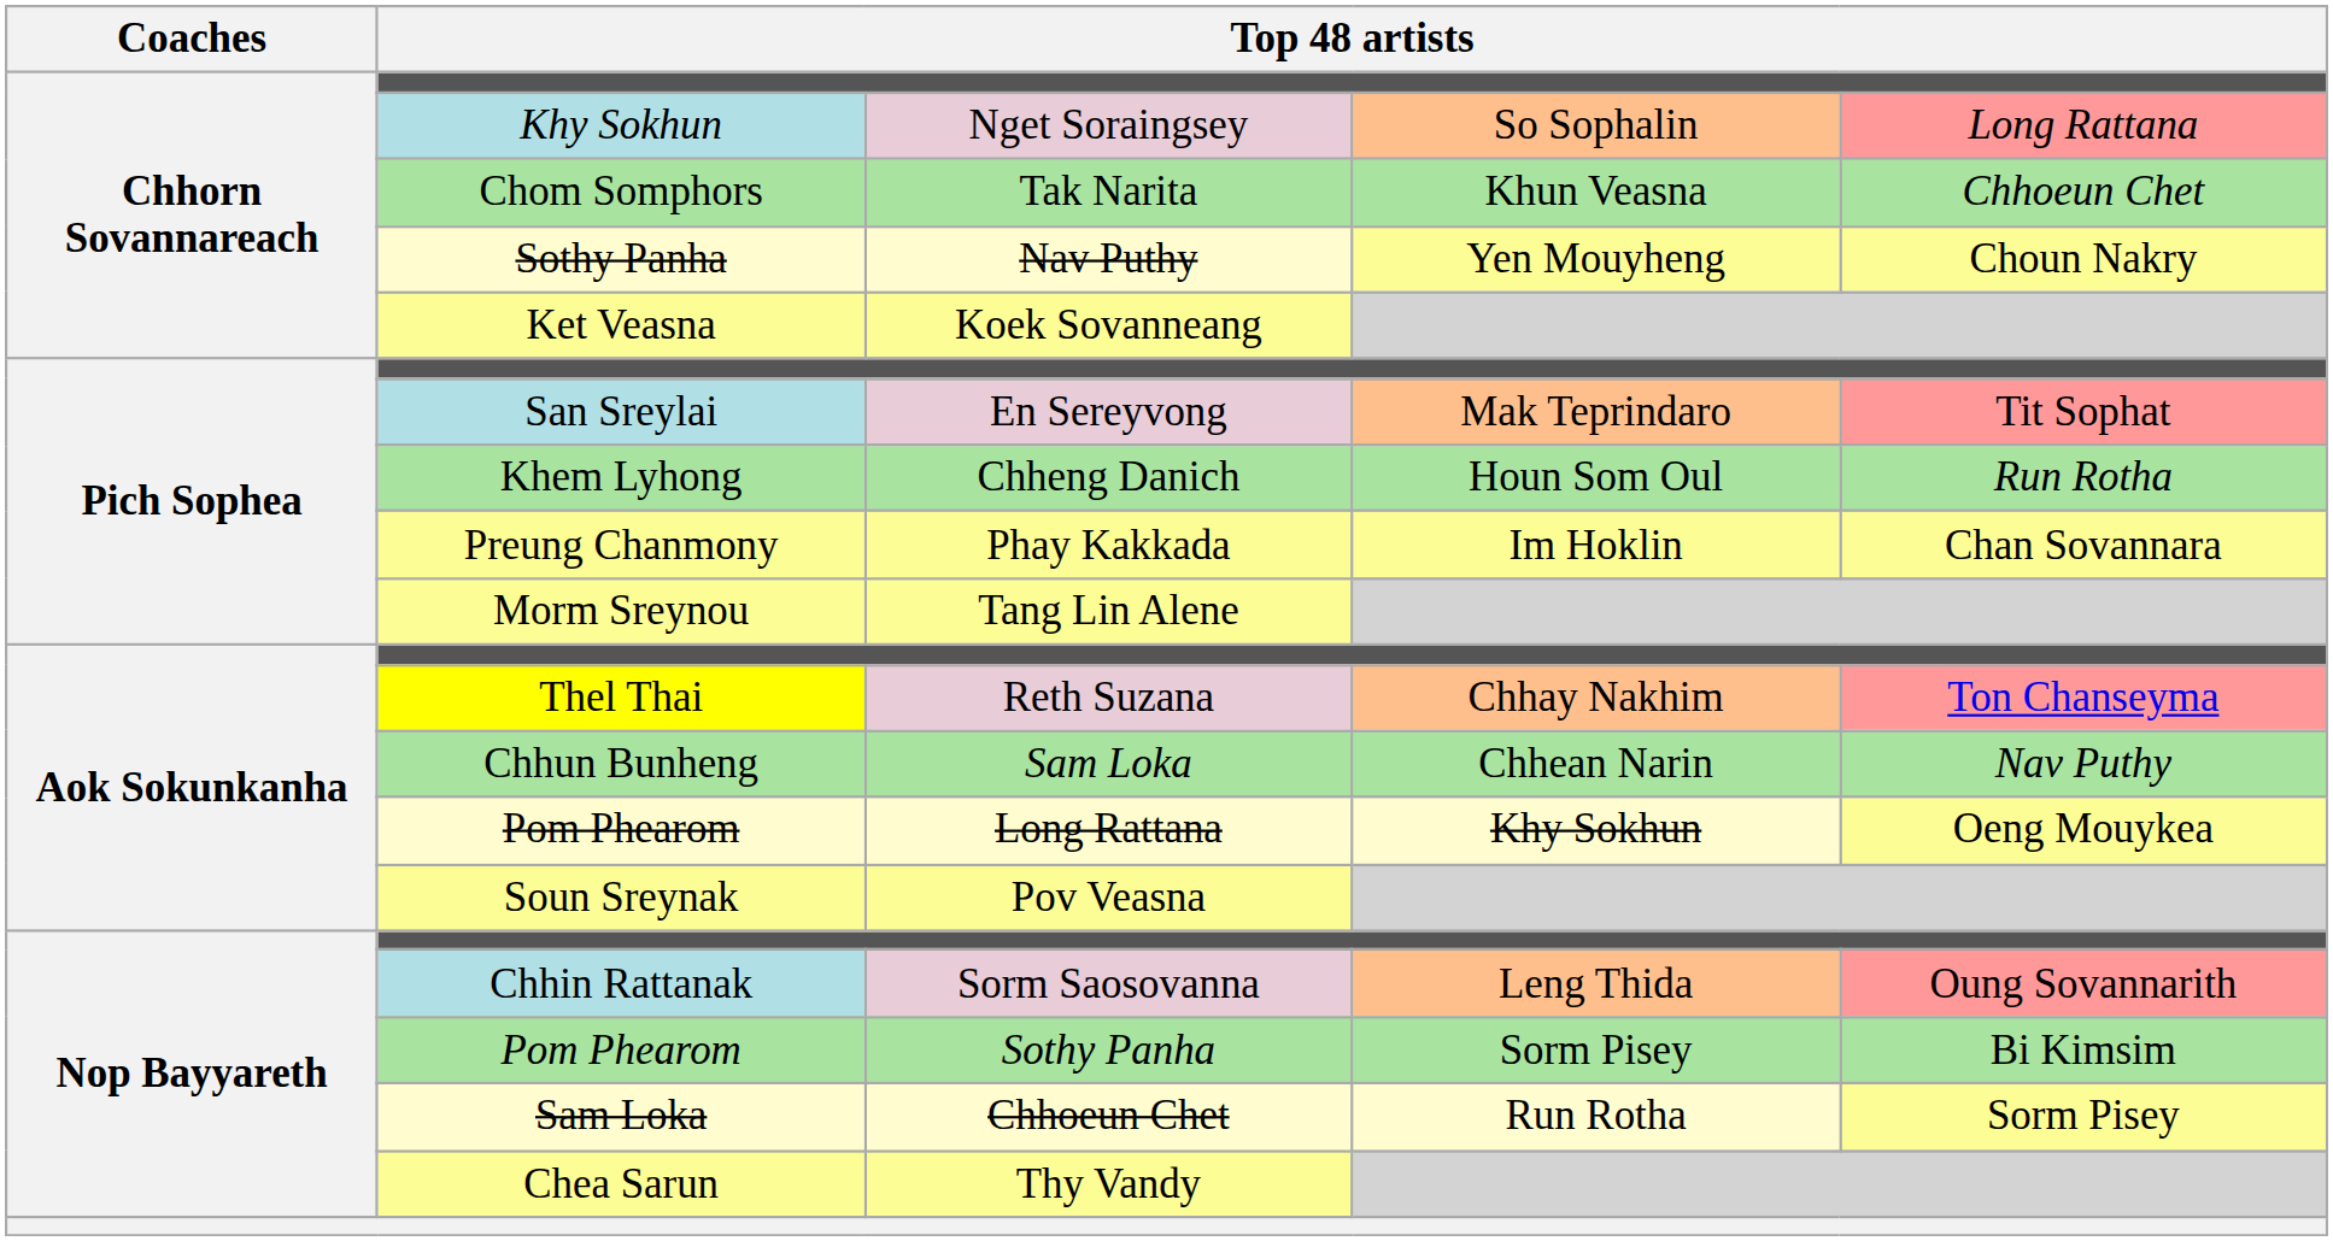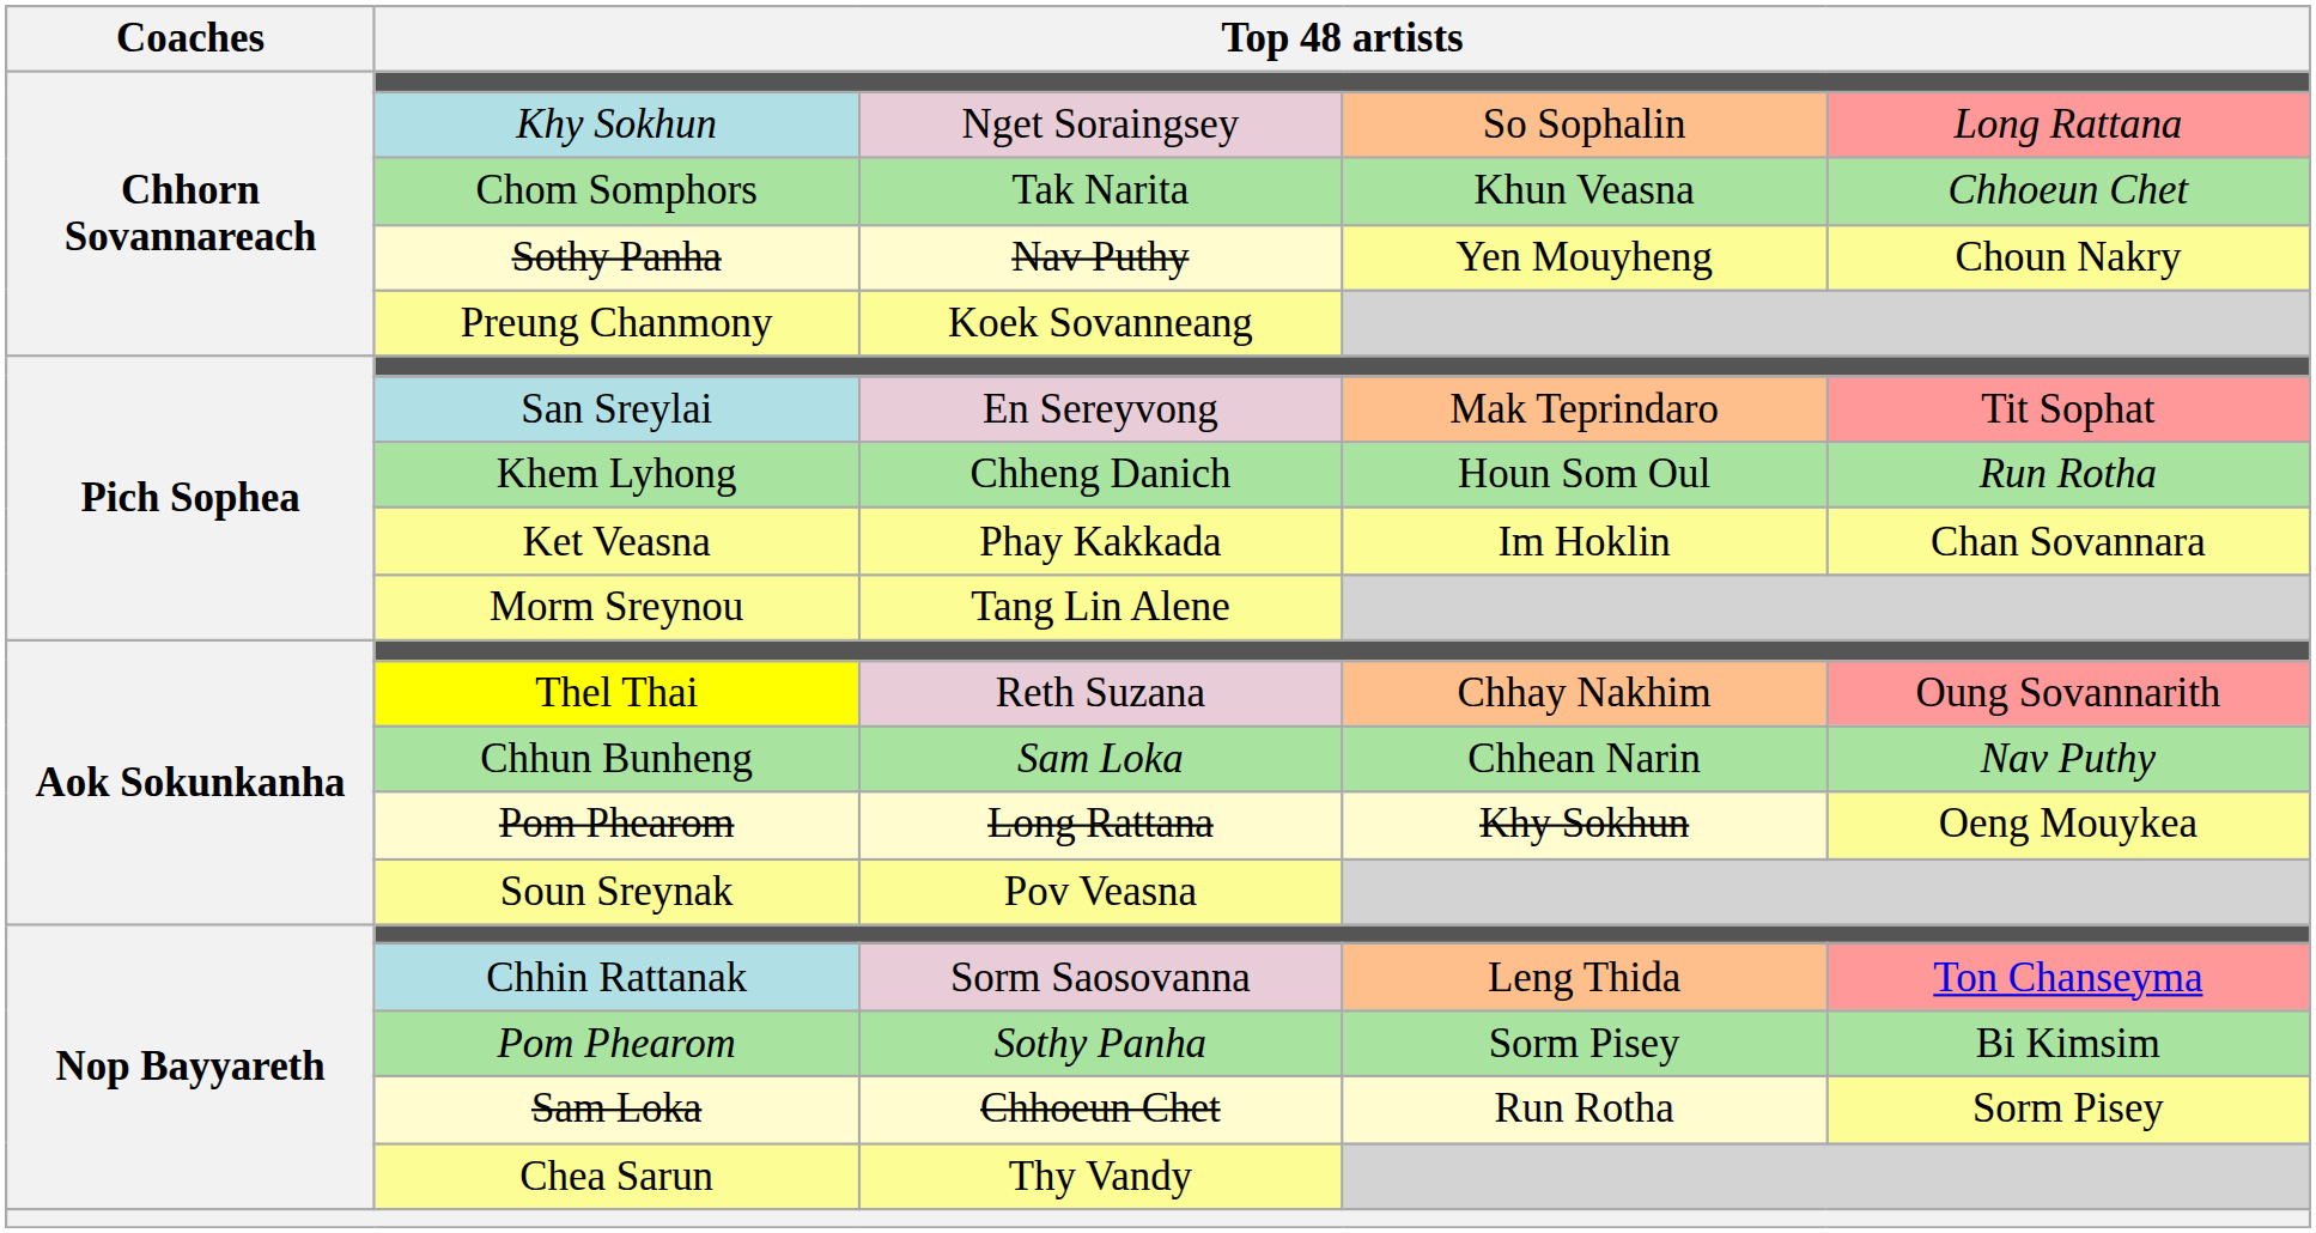Koek Sovanneang | column 2: Ket Veasna -> Preung Chanmony
Phay Kakkada | column 2: Preung Chanmony -> Ket Veasna
Reth Suzana | column 5: Ton Chanseyma -> Oung Sovannarith
Sorm Saosovanna | column 5: Oung Sovannarith -> Ton Chanseyma
